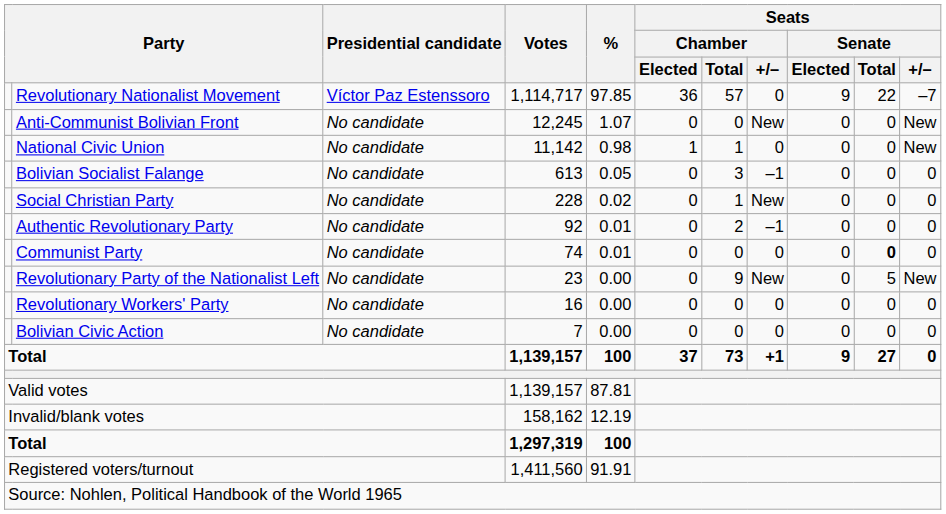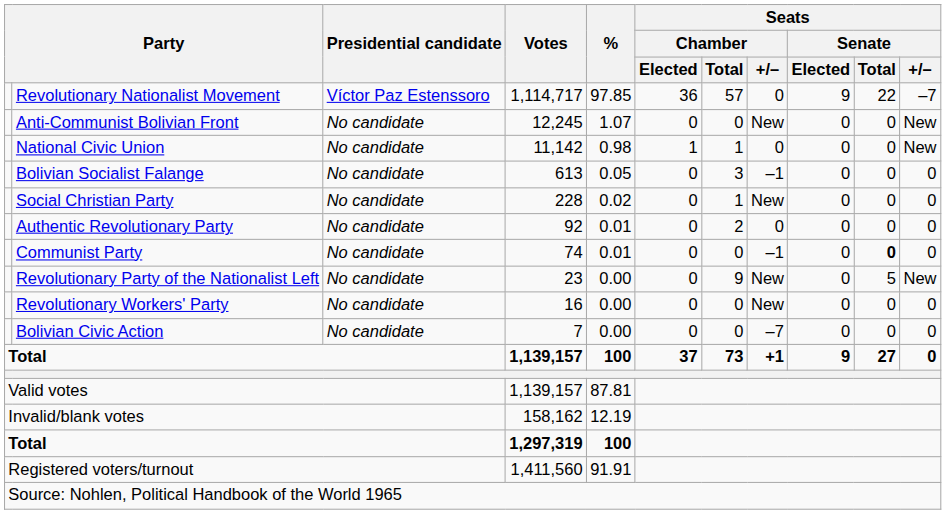Authentic Revolutionary Party | Seats / Chamber / +/–: –1 -> 0
Communist Party | Seats / Chamber / +/–: 0 -> –1
Revolutionary Workers' Party | Seats / Chamber / +/–: 0 -> New
Bolivian Civic Action | Seats / Chamber / +/–: 0 -> –7
